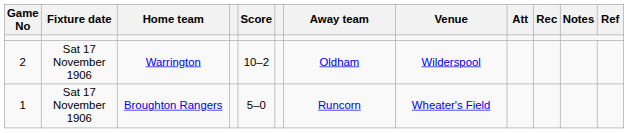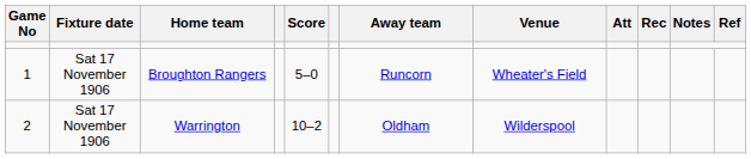rows swapped: Broughton Rangers <-> Warrington
